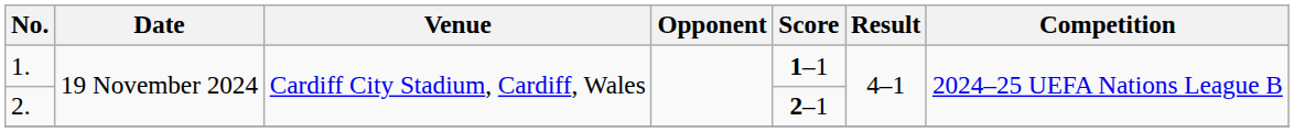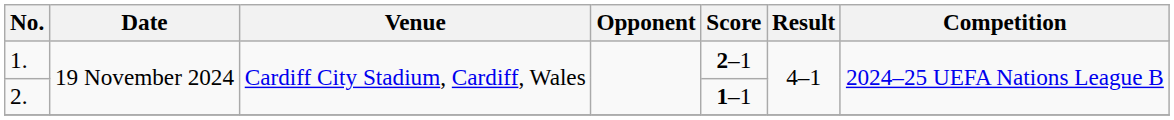1. | Score: 1–1 -> 2–1
2. | Score: 2–1 -> 1–1
